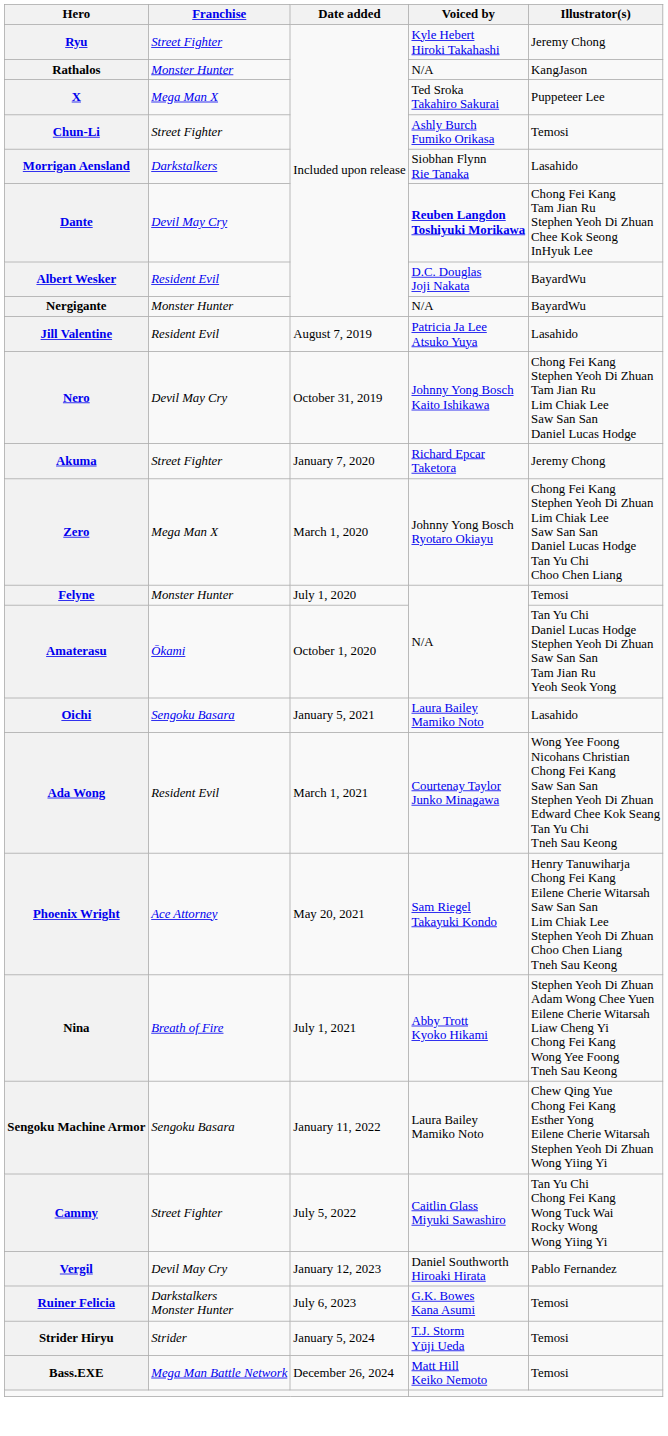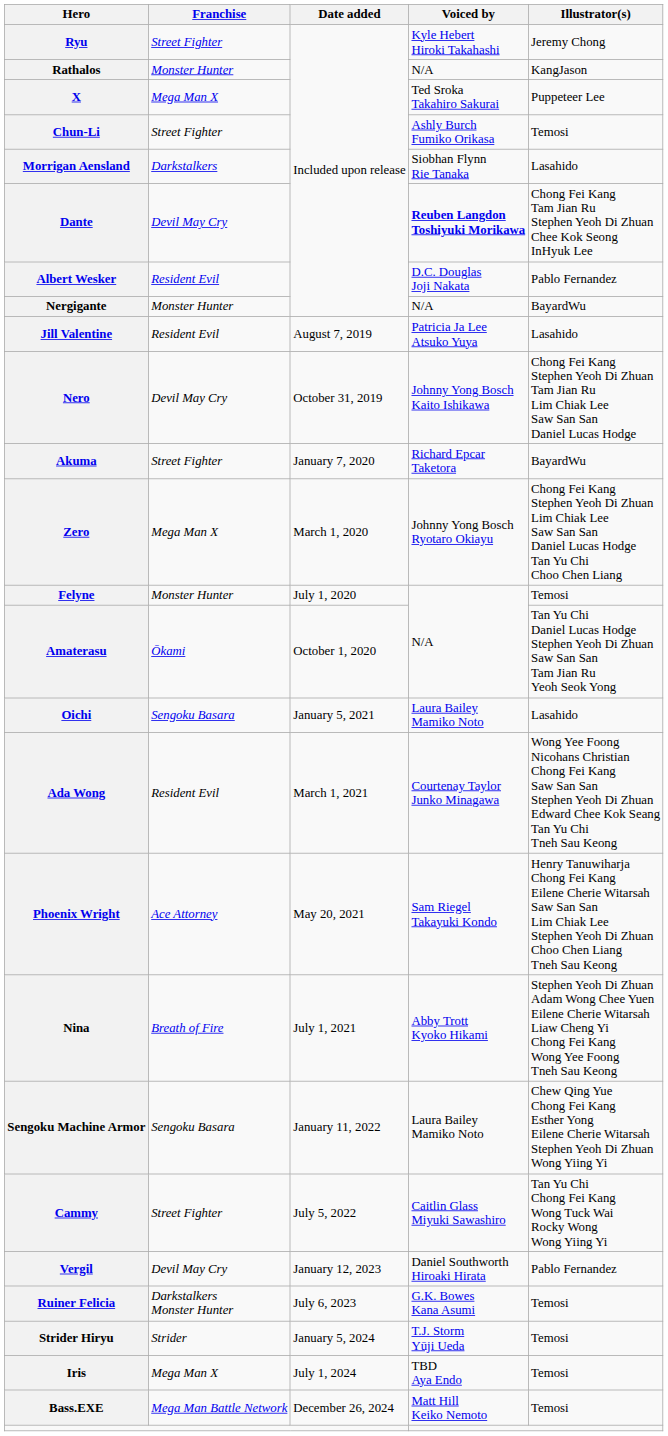Albert Wesker | Illustrator(s): BayardWu -> Pablo Fernandez
Akuma | Illustrator(s): Jeremy Chong -> BayardWu
+ row: Iris | Mega Man X | July 1, 2024 | TBD Aya Endo | Temosi
